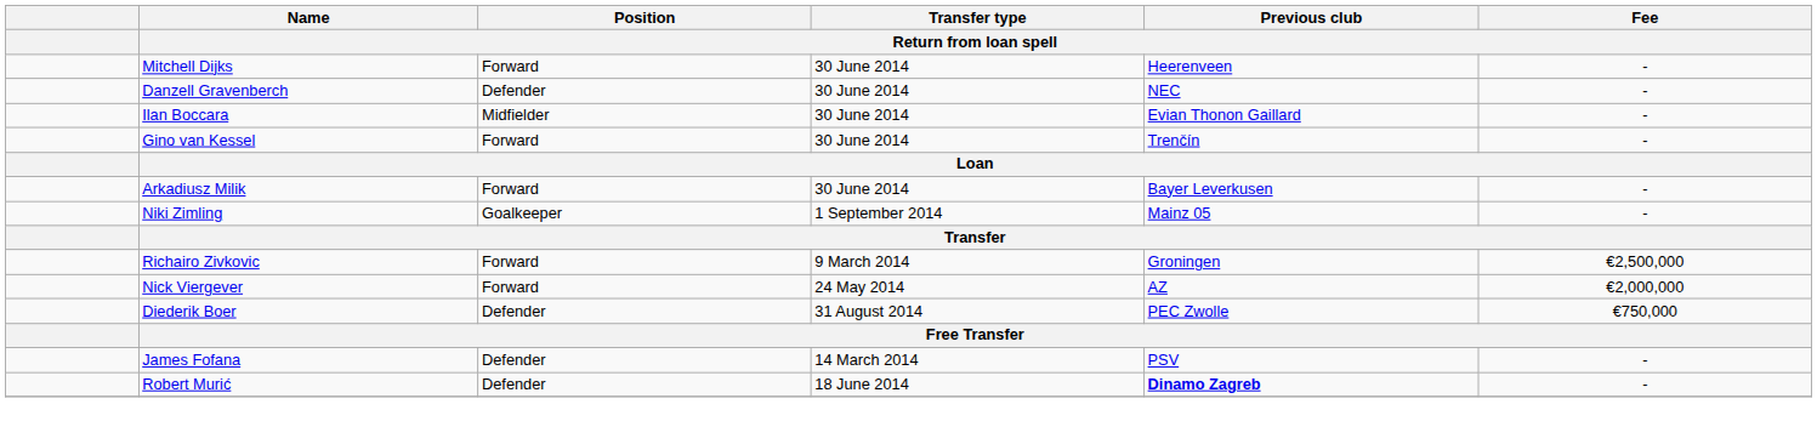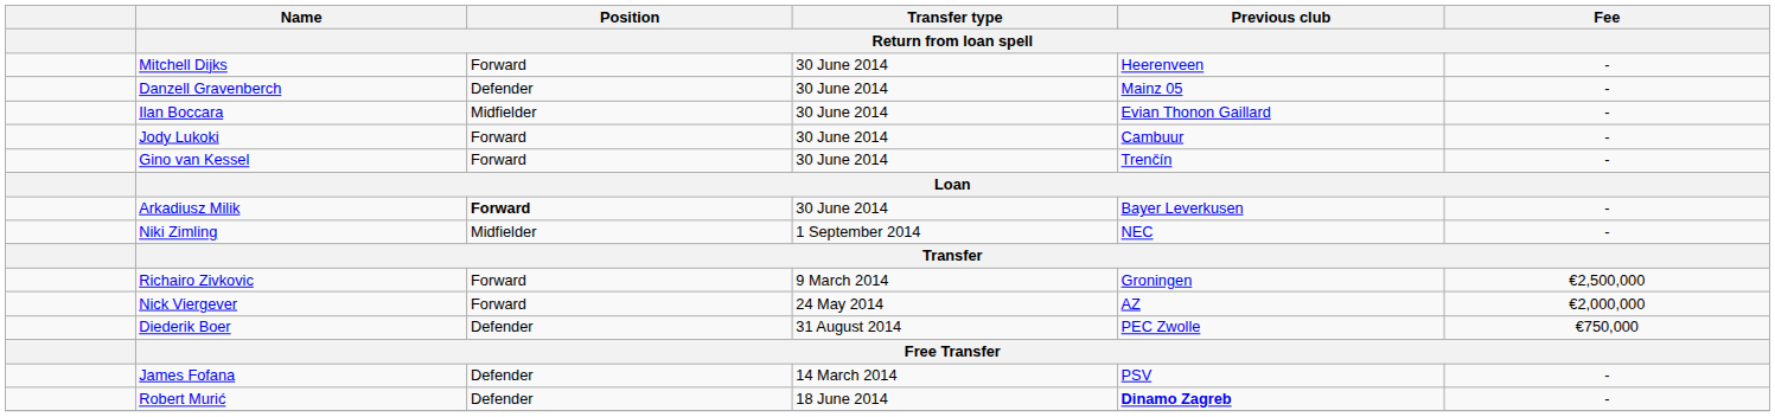Danzell Gravenberch | Previous club / Return from loan spell: NEC -> Mainz 05
+ row: Jody Lukoki | Forward | 30 June 2014 | Cambuur | -
Arkadiusz Milik | Position / Return from loan spell: normal -> bold
Niki Zimling | Position / Return from loan spell: Goalkeeper -> Midfielder
Niki Zimling | Previous club / Return from loan spell: Mainz 05 -> NEC
